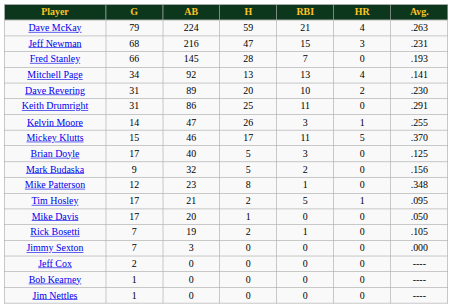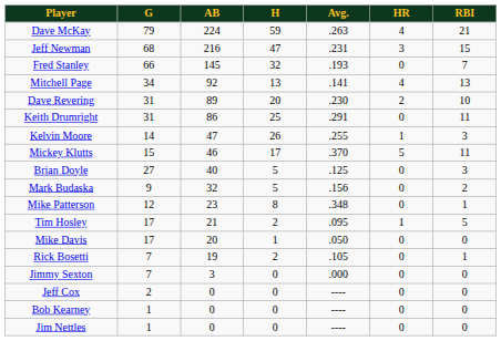columns swapped: Avg. <-> RBI
Fred Stanley | H: 28 -> 32
Brian Doyle | G: 17 -> 27
